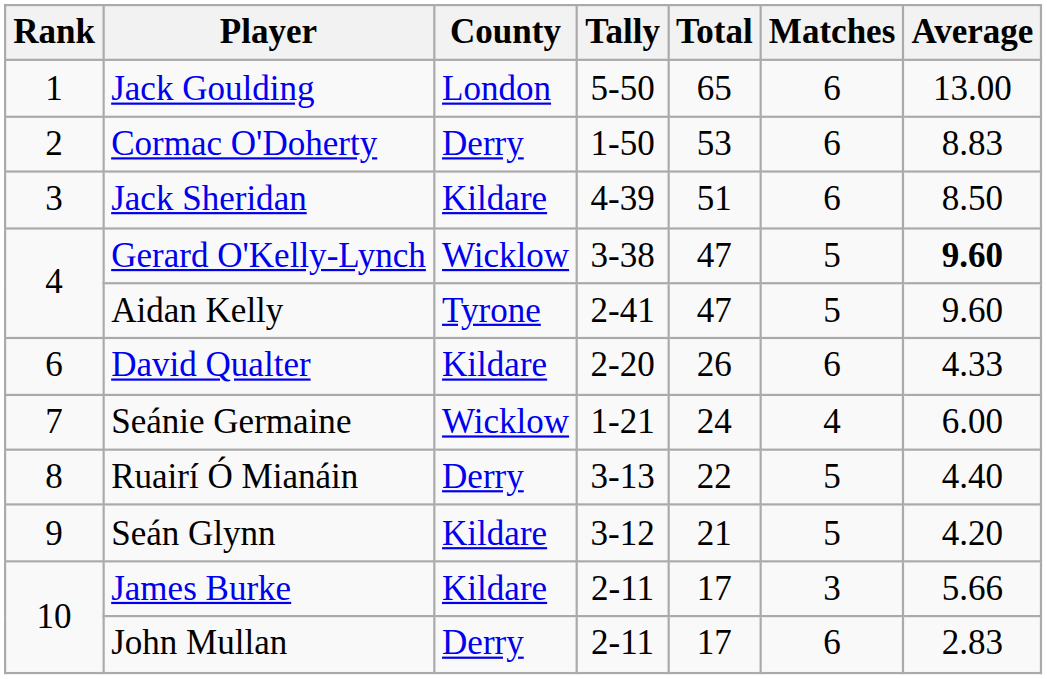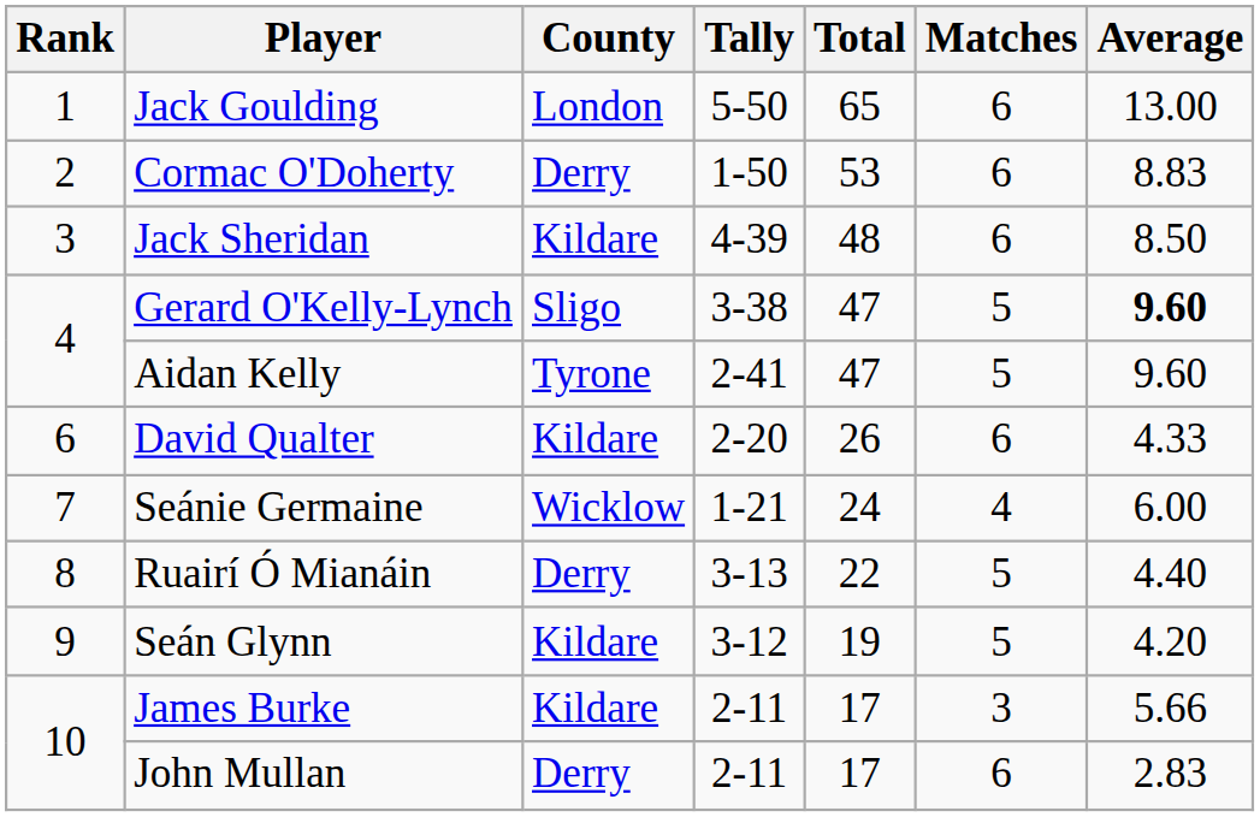Jack Sheridan | Total: 51 -> 48
Gerard O'Kelly-Lynch | County: Wicklow -> Sligo
Seán Glynn | Total: 21 -> 19
